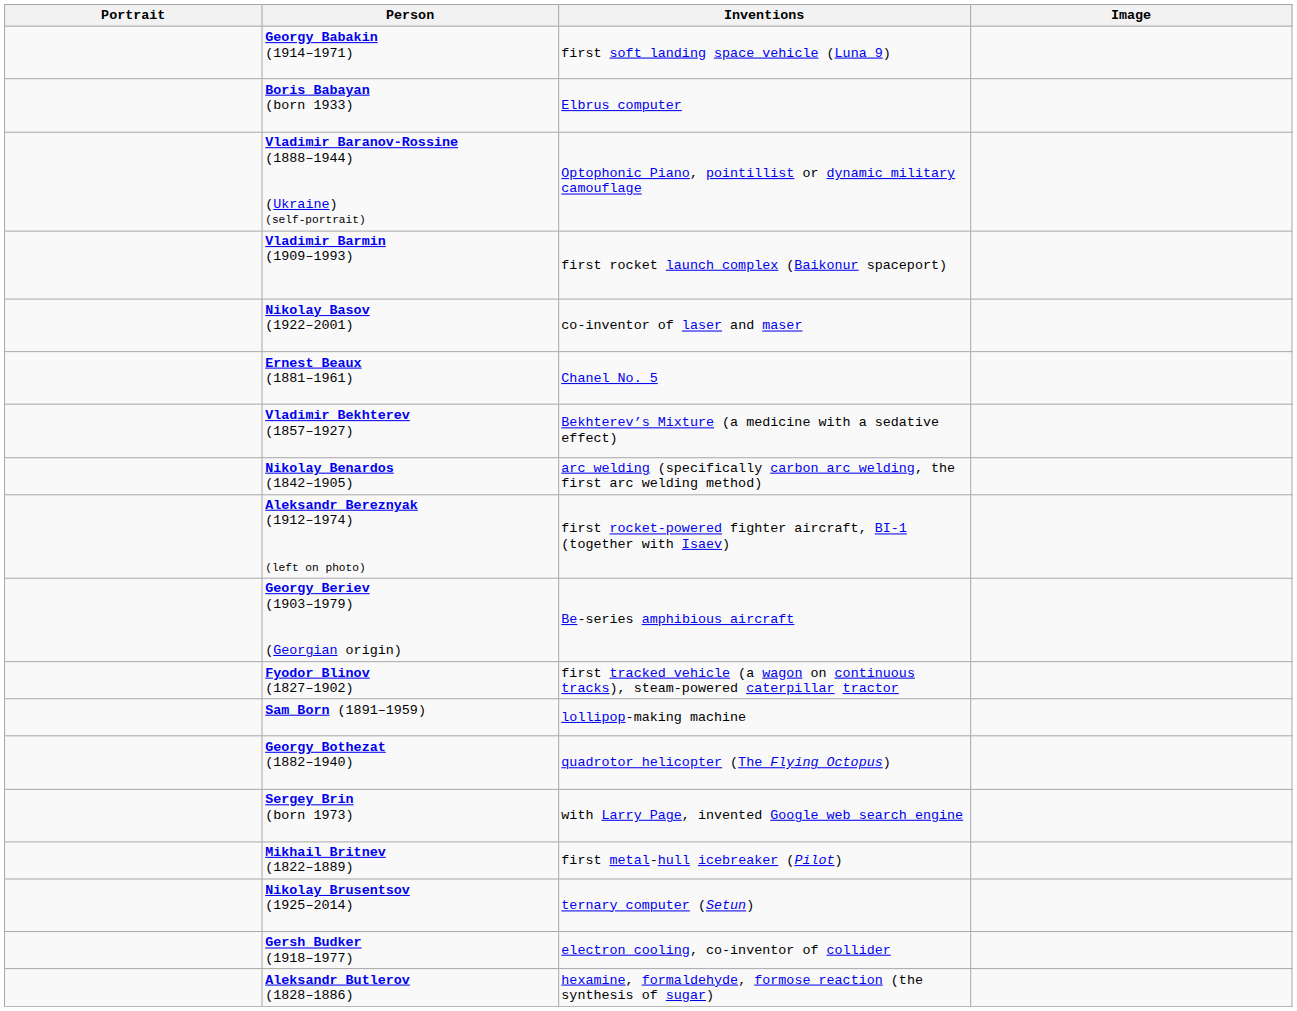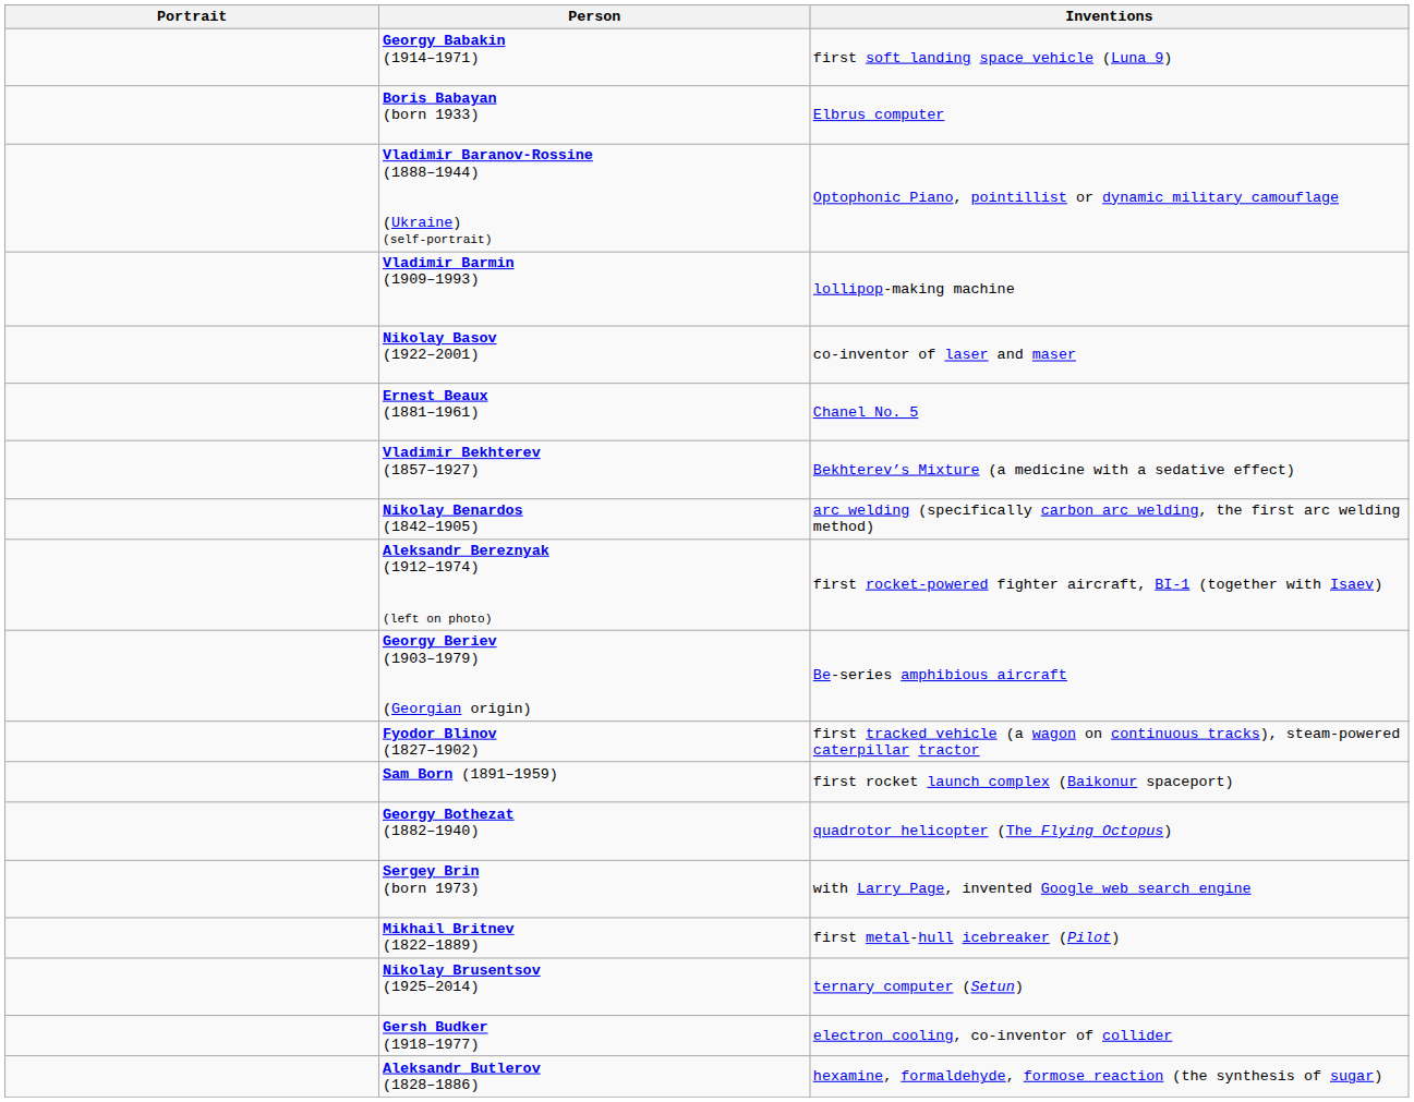- column: Image
Vladimir Barmin (1909–1993) | Inventions: first rocket launch complex (Baikonur spaceport) -> lollipop-making machine
Sam Born (1891–1959) | Inventions: lollipop-making machine -> first rocket launch complex (Baikonur spaceport)
